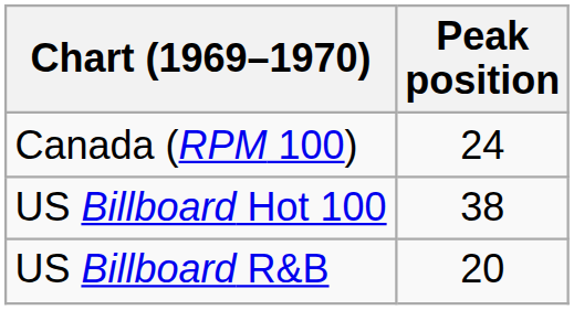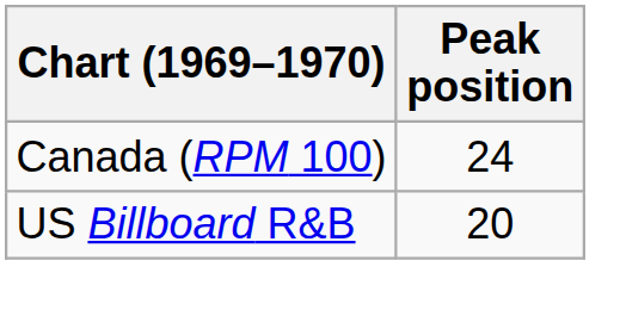- row: US Billboard Hot 100 | 38
